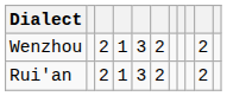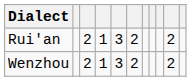rows swapped: Wenzhou <-> Rui'an
